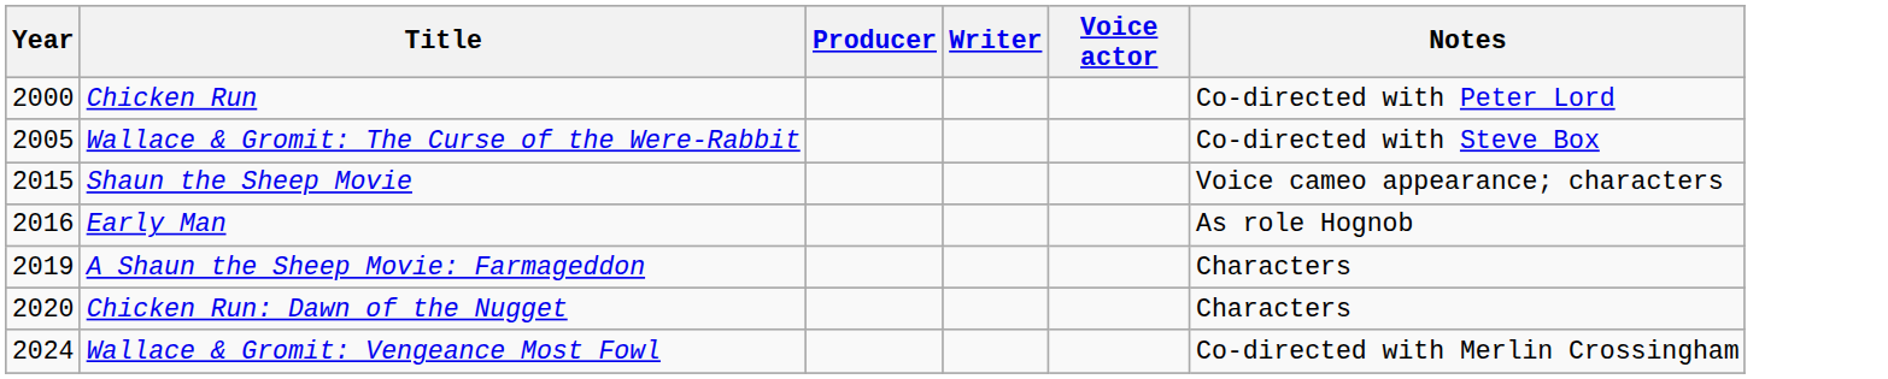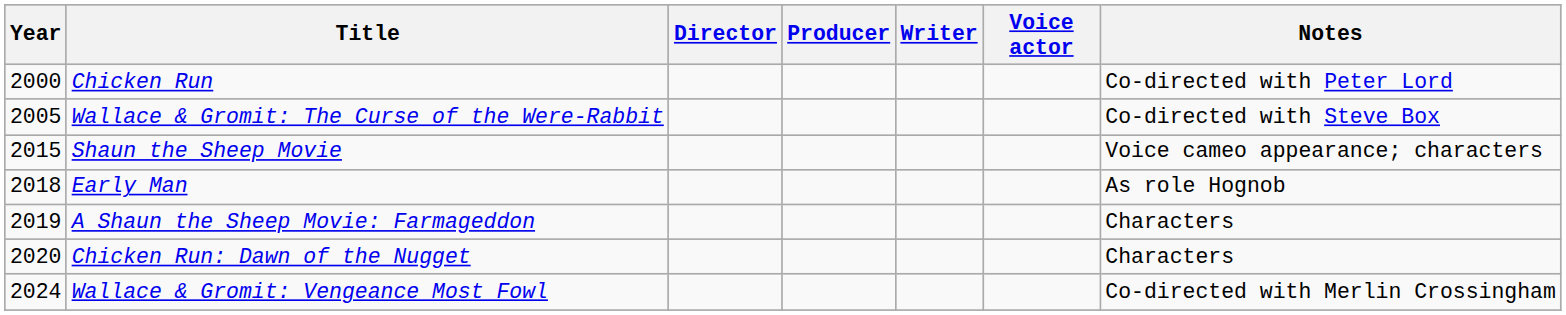+ column: Director
Early Man | Year: 2016 -> 2018
